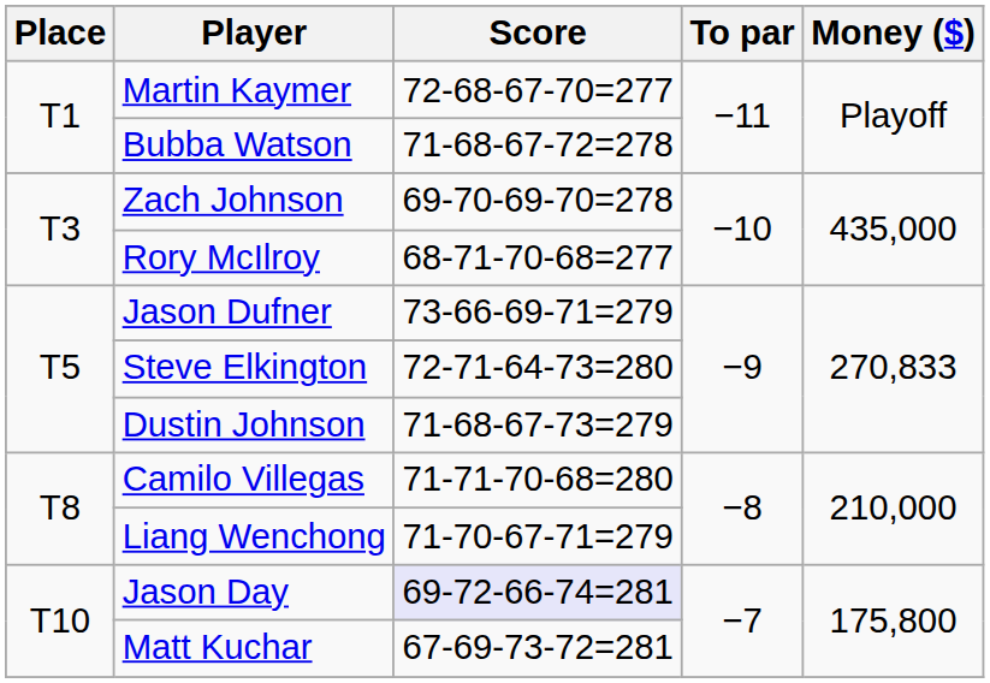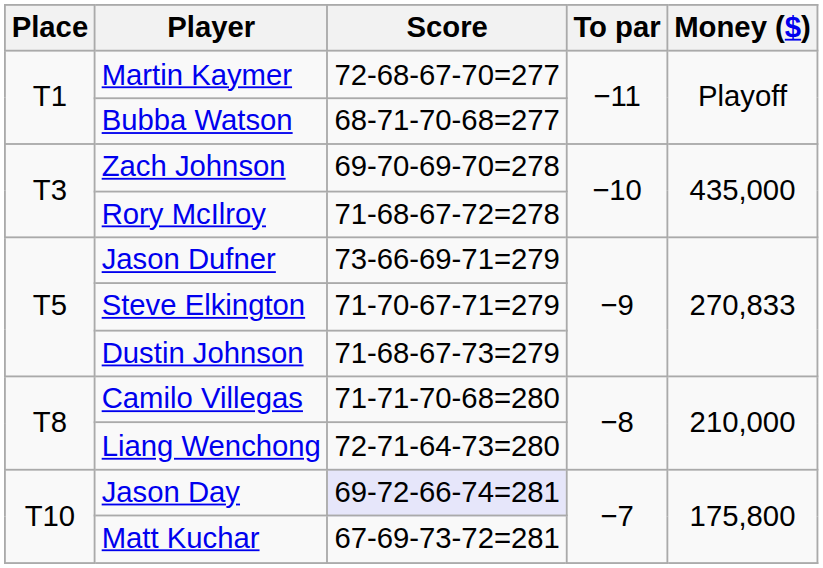Bubba Watson | Score: 71-68-67-72=278 -> 68-71-70-68=277
Rory McIlroy | Score: 68-71-70-68=277 -> 71-68-67-72=278
Steve Elkington | Score: 72-71-64-73=280 -> 71-70-67-71=279
Liang Wenchong | Score: 71-70-67-71=279 -> 72-71-64-73=280
